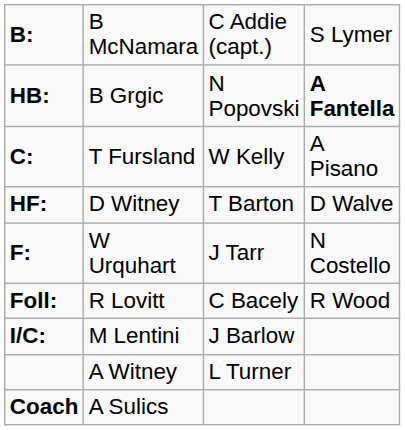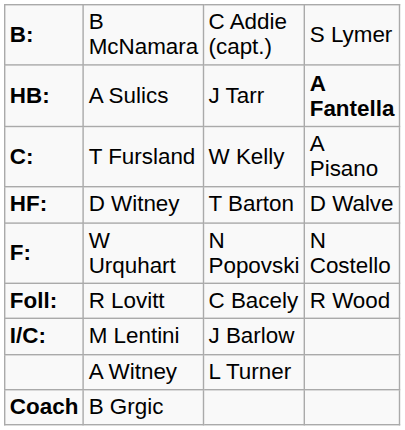HB: | column 2: B Grgic -> A Sulics
HB: | column 3: N Popovski -> J Tarr
F: | column 3: J Tarr -> N Popovski
Coach | column 2: A Sulics -> B Grgic
